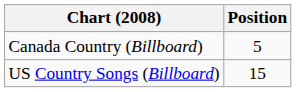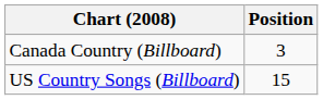Canada Country (Billboard) | Position: 5 -> 3
